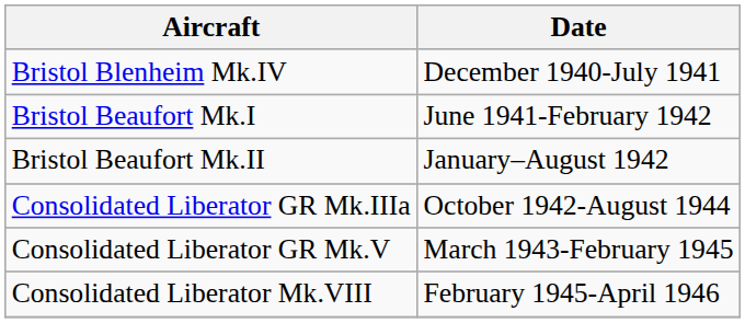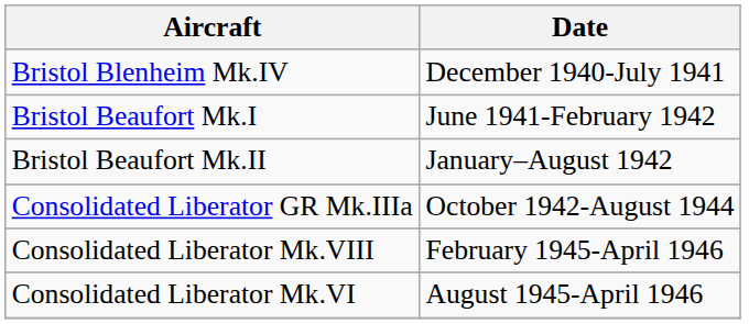- row: Consolidated Liberator GR Mk.V | March 1943-February 1945
+ row: Consolidated Liberator Mk.VI | August 1945-April 1946
